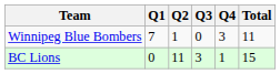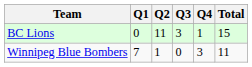rows swapped: BC Lions <-> Winnipeg Blue Bombers
